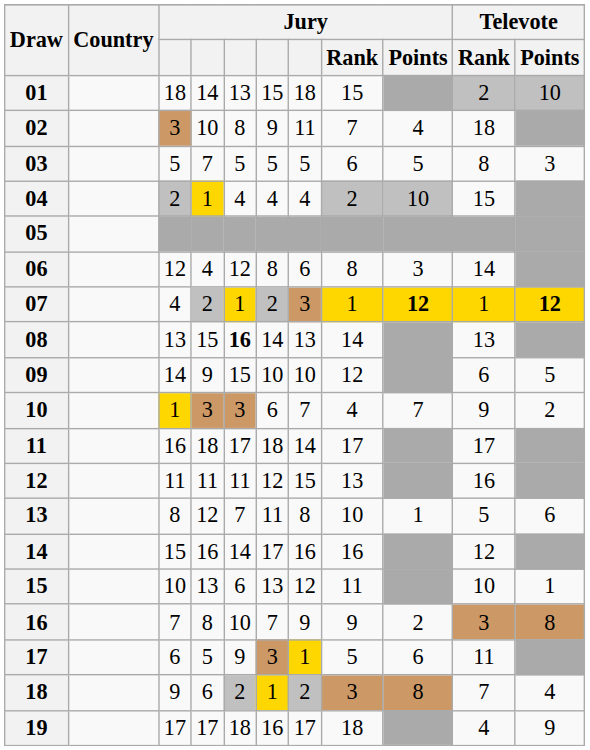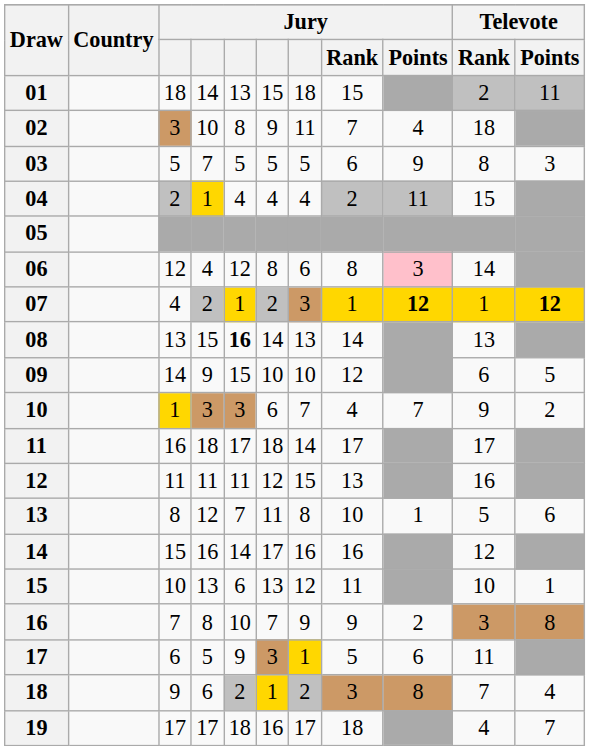01 | Televote / Points: 10 -> 11
03 | Jury / Points: 5 -> 9
04 | Jury / Points: 10 -> 11
06 | Jury / Points: no background -> pink background
19 | Televote / Points: 9 -> 7
